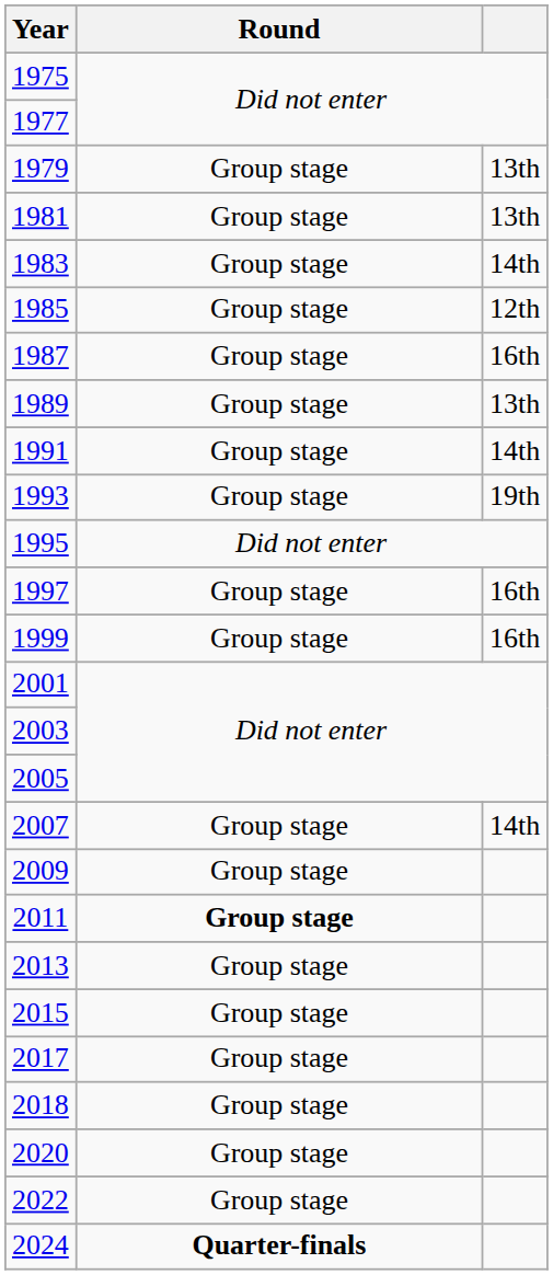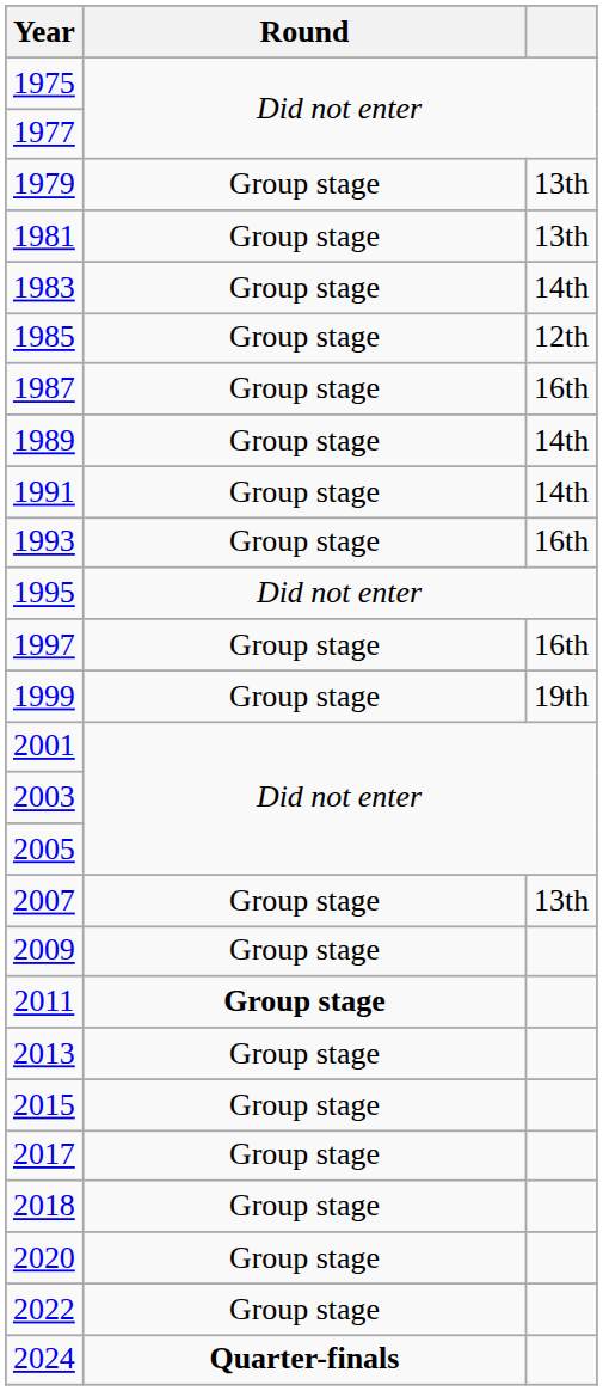1989 | column 3: 13th -> 14th
1993 | column 3: 19th -> 16th
1999 | column 3: 16th -> 19th
2007 | column 3: 14th -> 13th
